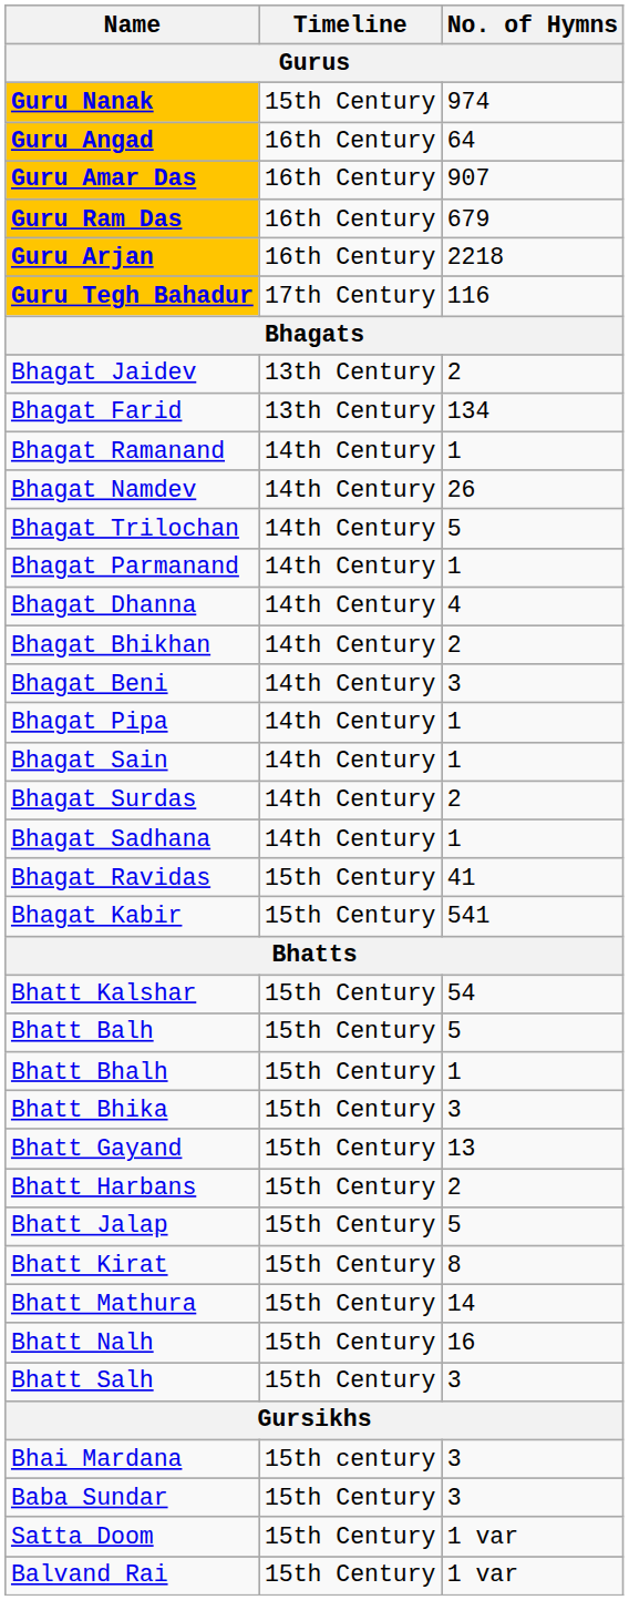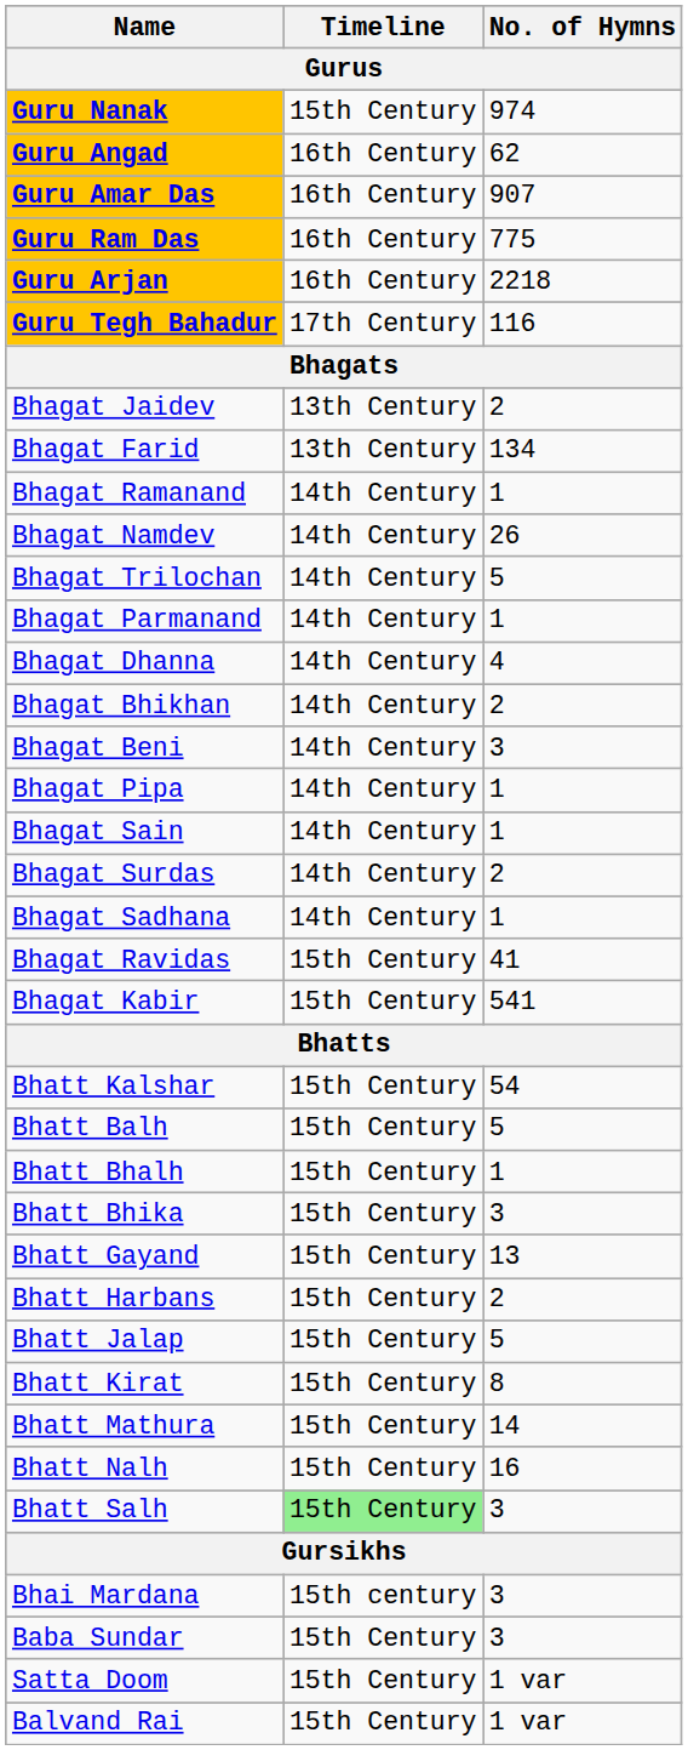Guru Angad | No. of Hymns: 64 -> 62
Guru Ram Das | No. of Hymns: 679 -> 775
Bhatt Salh | Timeline: no background -> lightgreen background
